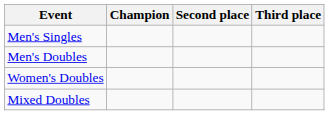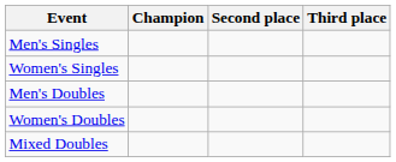+ row: Women's Singles
